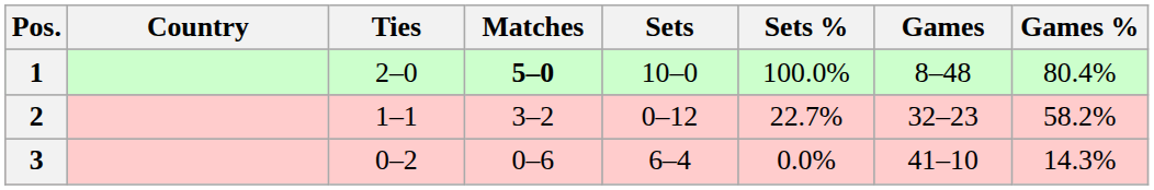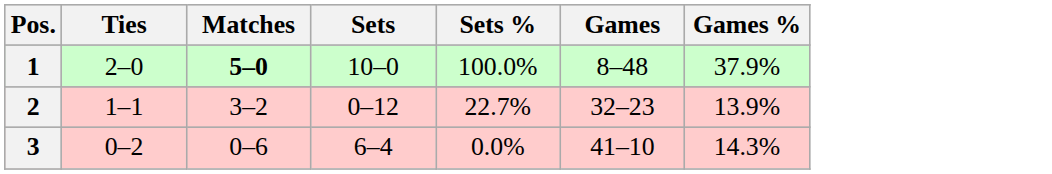- column: Country
1 | Games %: 80.4% -> 37.9%
2 | Games %: 58.2% -> 13.9%
